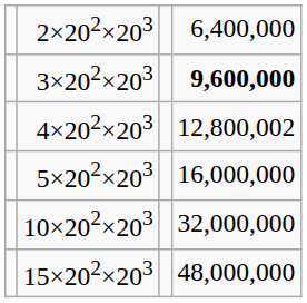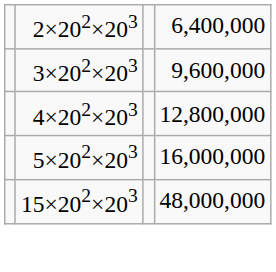3×202×203 | column 4: bold -> normal
4×202×203 | column 4: 12,800,002 -> 12,800,000
- row: 10×202×203 | 32,000,000
